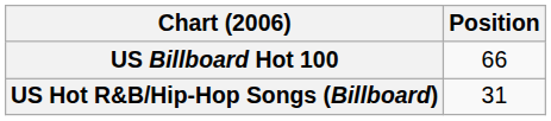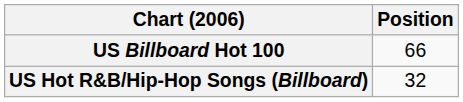US Hot R&B/Hip-Hop Songs (Billboard) | Position: 31 -> 32
